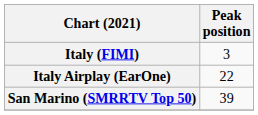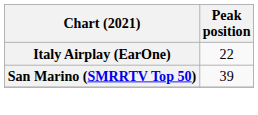- row: Italy (FIMI) | 3
